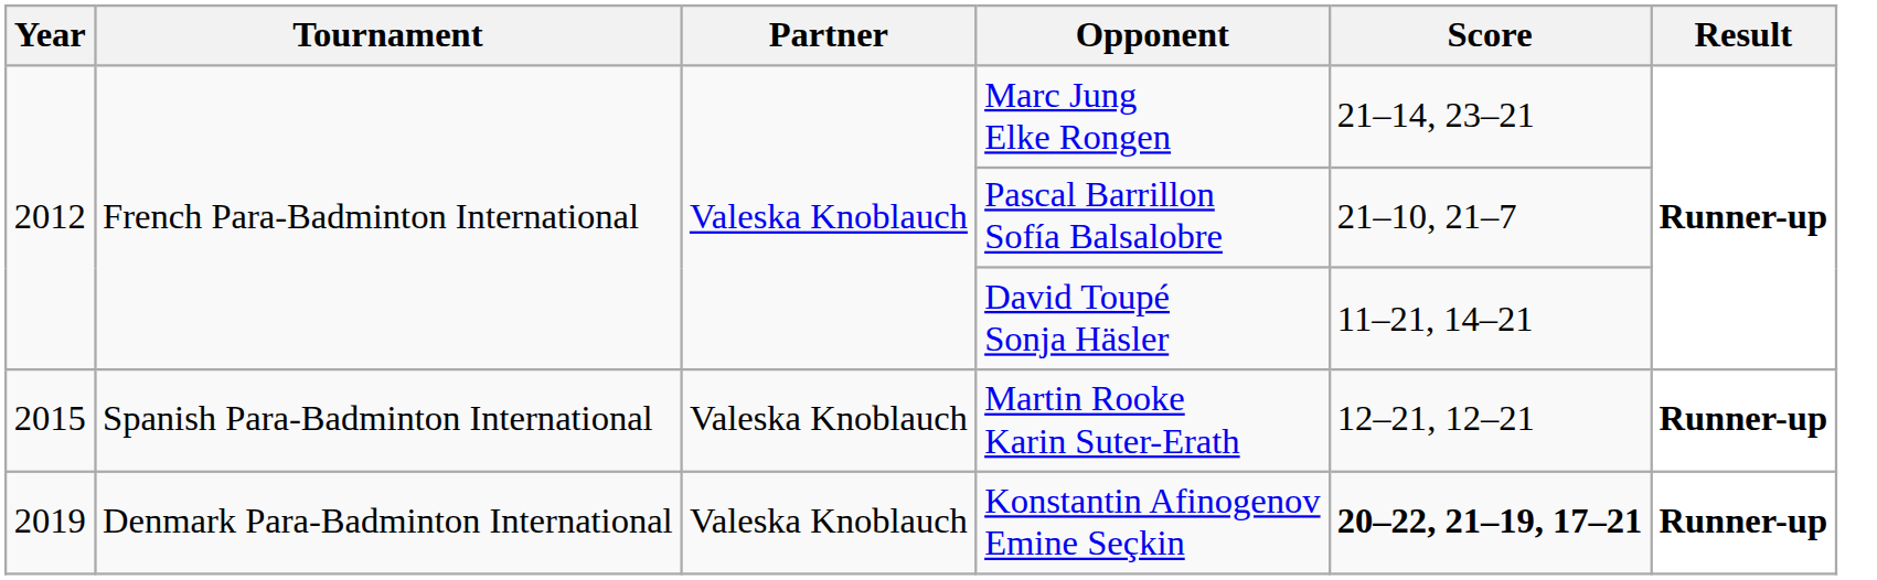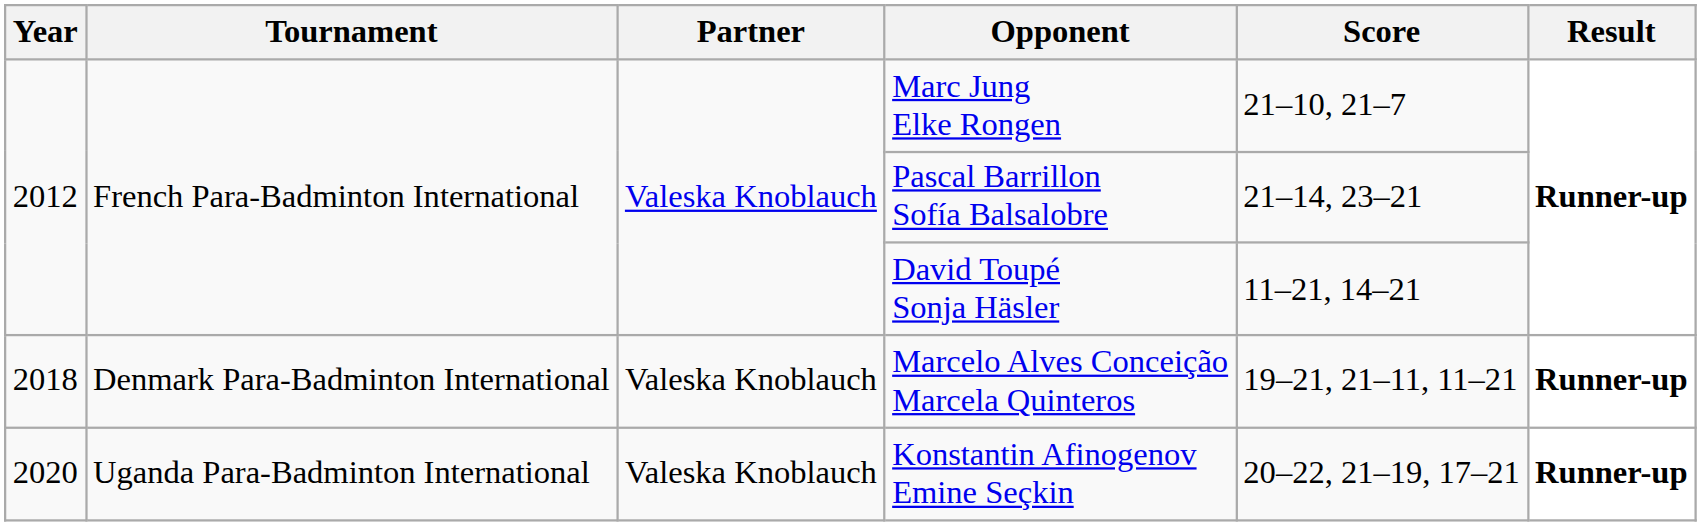Marc Jung Elke Rongen | Score: 21–14, 23–21 -> 21–10, 21–7
Pascal Barrillon Sofía Balsalobre | Score: 21–10, 21–7 -> 21–14, 23–21
- row: 2015 | Spanish Para-Badminton International | Valeska Knoblauch | Martin Rooke Karin Suter-Erath | 12–21, 12–21 | Runner-up
+ row: 2018 | Denmark Para-Badminton International | Valeska Knoblauch | Marcelo Alves Conceição Marcela Quinteros | 19–21, 21–11, 11–21 | Runner-up
Konstantin Afinogenov Emine Seçkin | Year: 2019 -> 2020
Konstantin Afinogenov Emine Seçkin | Tournament: Denmark Para-Badminton International -> Uganda Para-Badminton International
Konstantin Afinogenov Emine Seçkin | Score: bold -> normal
